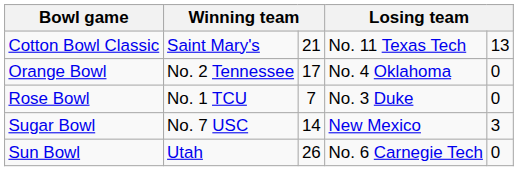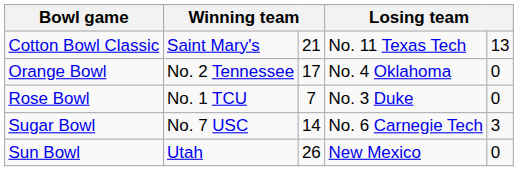Sugar Bowl | column 4: New Mexico -> No. 6 Carnegie Tech
Sun Bowl | column 4: No. 6 Carnegie Tech -> New Mexico
